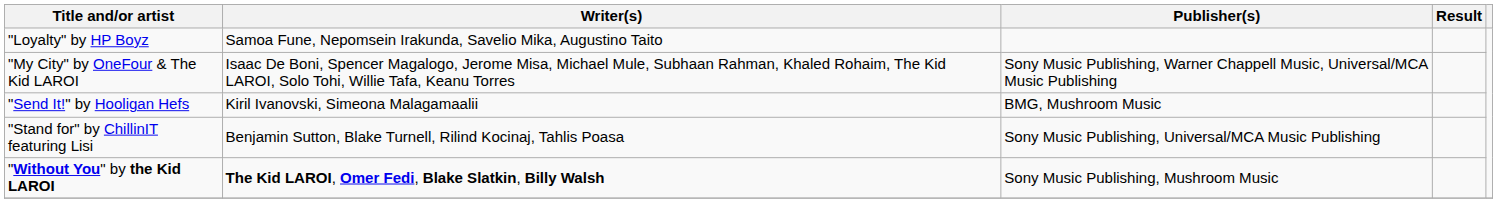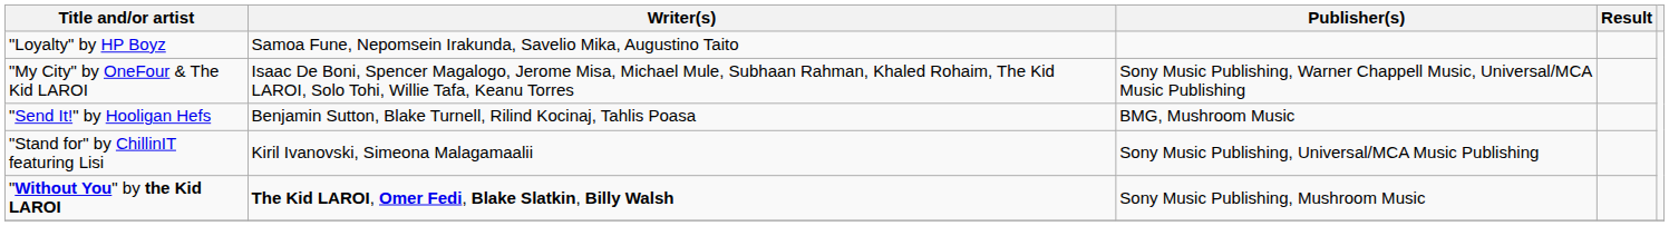"Send It!" by Hooligan Hefs | Writer(s): Kiril Ivanovski, Simeona Malagamaalii -> Benjamin Sutton, Blake Turnell, Rilind Kocinaj, Tahlis Poasa
"Stand for" by ChillinIT featuring Lisi | Writer(s): Benjamin Sutton, Blake Turnell, Rilind Kocinaj, Tahlis Poasa -> Kiril Ivanovski, Simeona Malagamaalii
